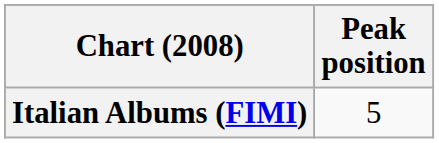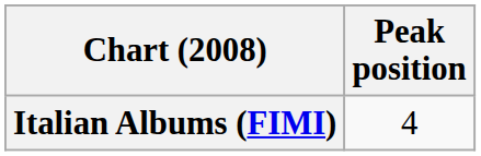Italian Albums (FIMI) | Peak position: 5 -> 4
